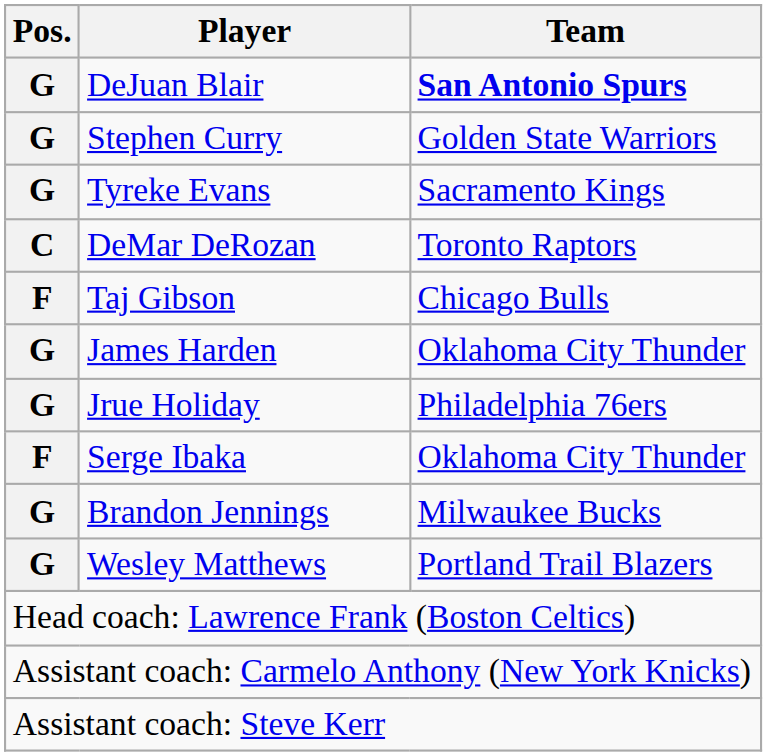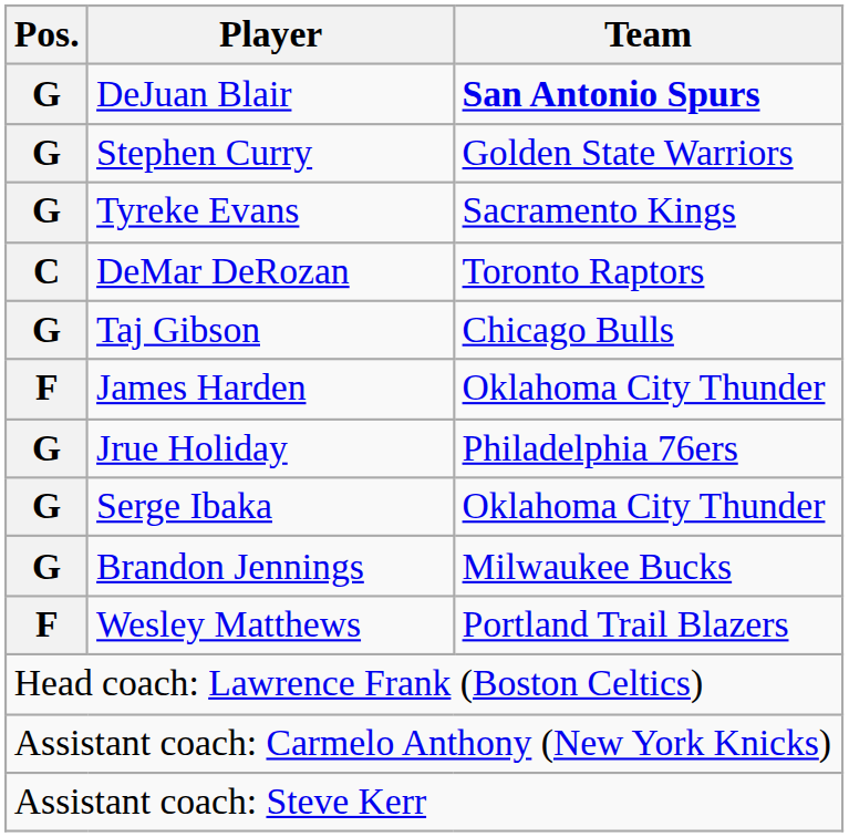Taj Gibson | Pos.: F -> G
James Harden | Pos.: G -> F
Serge Ibaka | Pos.: F -> G
Wesley Matthews | Pos.: G -> F
